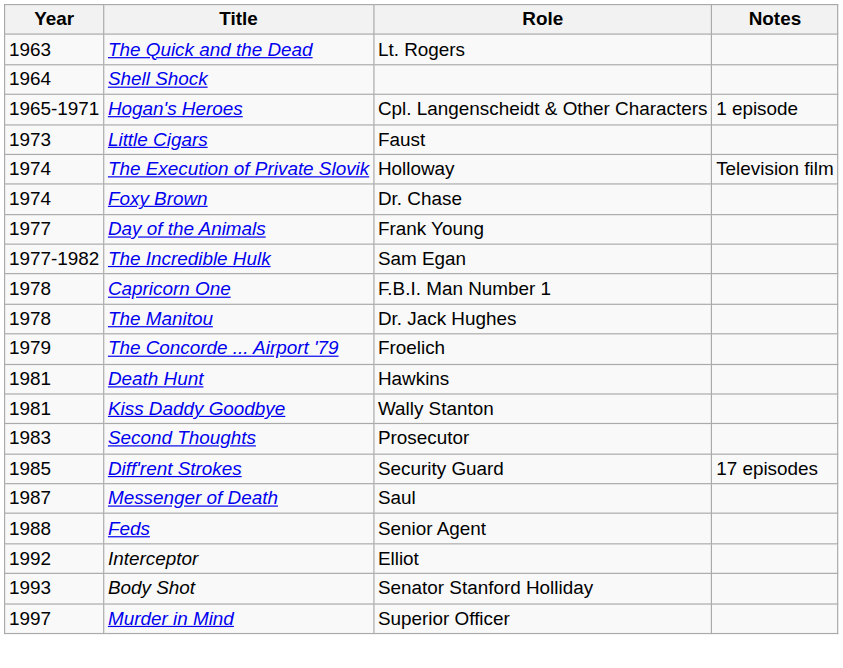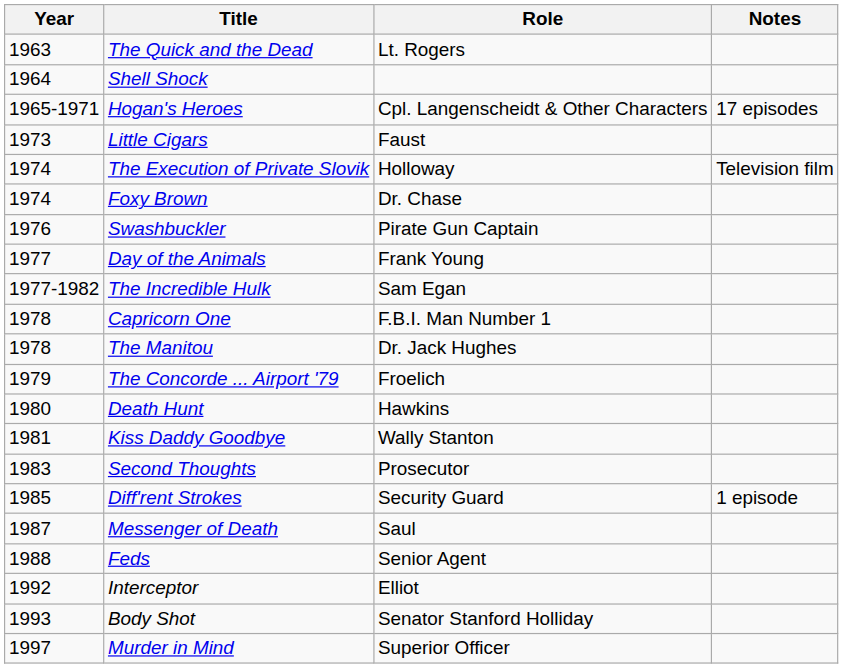Hogan's Heroes | Notes: 1 episode -> 17 episodes
+ row: 1976 | Swashbuckler | Pirate Gun Captain
Death Hunt | Year: 1981 -> 1980
Diff'rent Strokes | Notes: 17 episodes -> 1 episode
